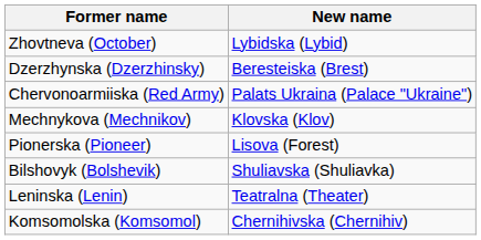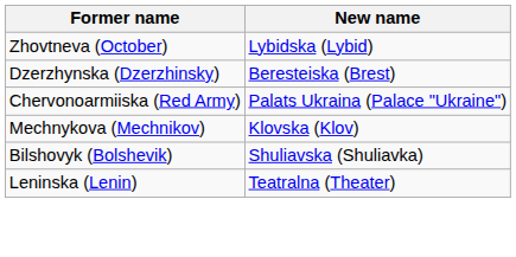- row: Pionerska (Pioneer) | Lisova (Forest)
- row: Komsomolska (Komsomol) | Chernihivska (Chernihiv)
